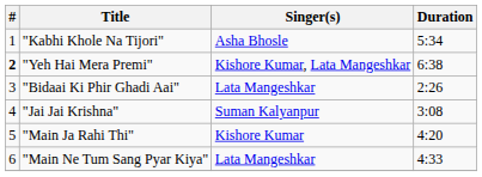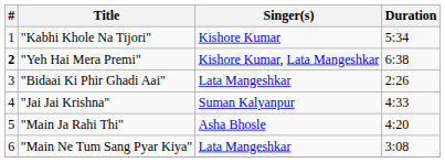"Kabhi Khole Na Tijori" | Singer(s): Asha Bhosle -> Kishore Kumar
"Jai Jai Krishna" | Duration: 3:08 -> 4:33
"Main Ja Rahi Thi" | Singer(s): Kishore Kumar -> Asha Bhosle
"Main Ne Tum Sang Pyar Kiya" | Duration: 4:33 -> 3:08
